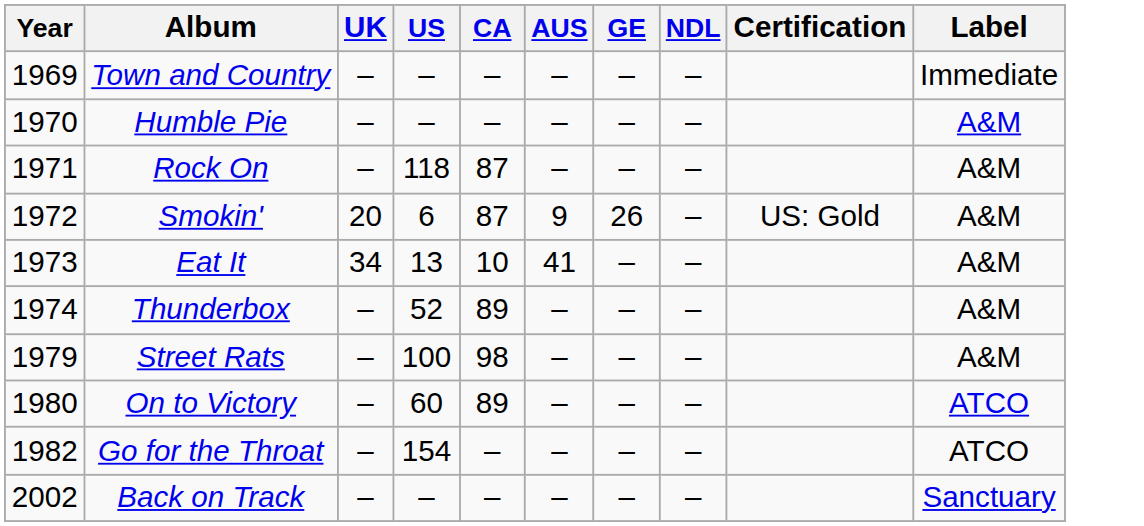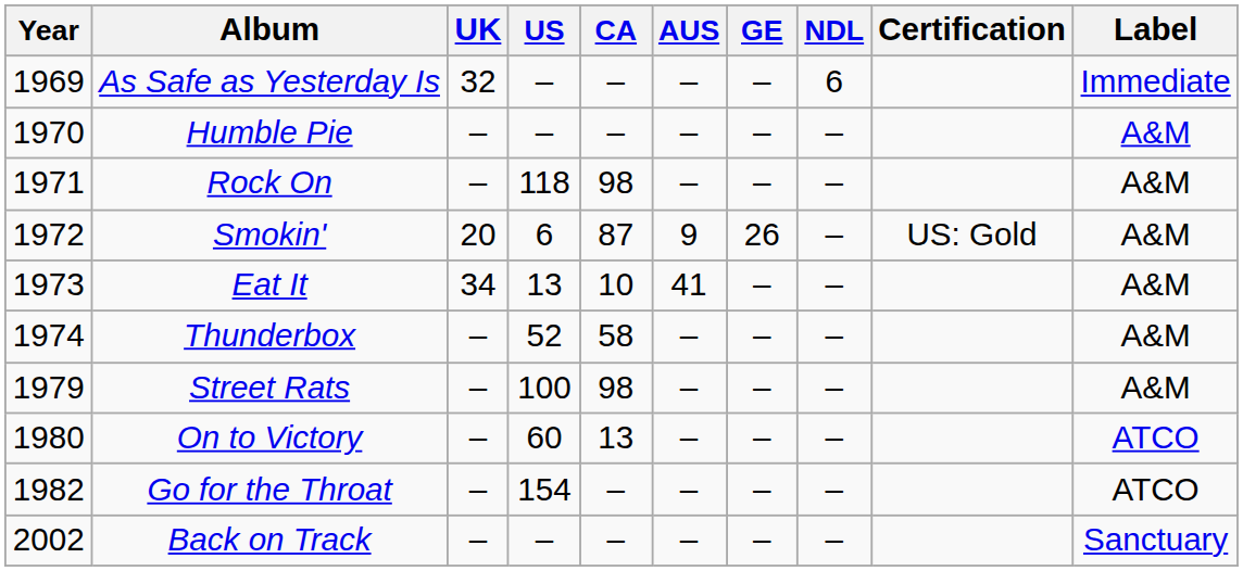+ row: 1969 | As Safe as Yesterday Is | 32 | – | – | – | – | 6 | Immediate
- row: 1969 | Town and Country | – | – | – | – | – | – | Immediate
Rock On | CA: 87 -> 98
Thunderbox | CA: 89 -> 58
On to Victory | CA: 89 -> 13
